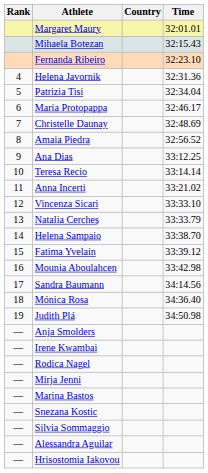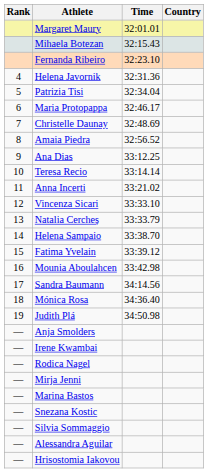columns swapped: Country <-> Time
